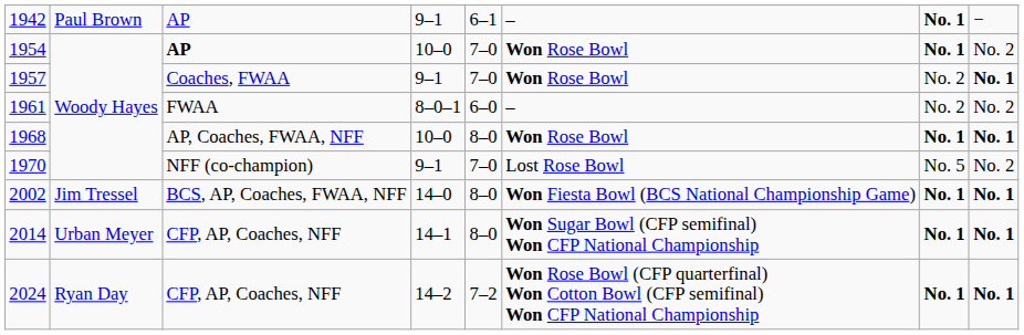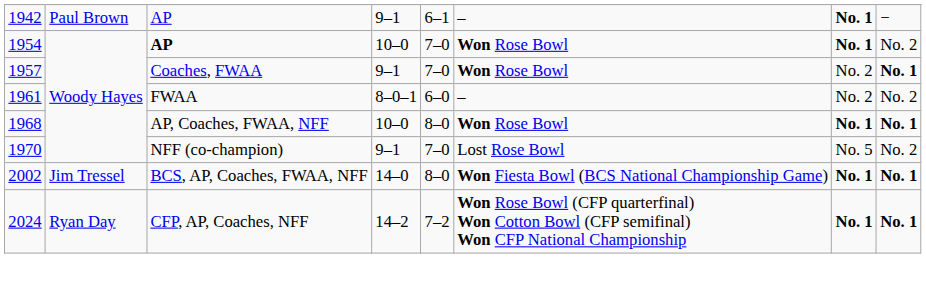- row: 2014 | Urban Meyer | CFP, AP, Coaches, NFF | 14–1 | 8–0 | Won Sugar Bowl (CFP semifinal) Won CFP National Championship | No. 1 | No. 1
